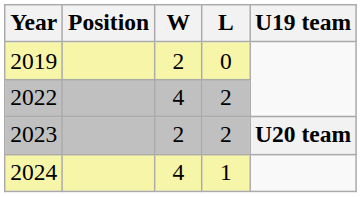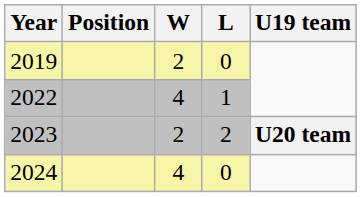2022 | L: 2 -> 1
2024 | L: 1 -> 0
